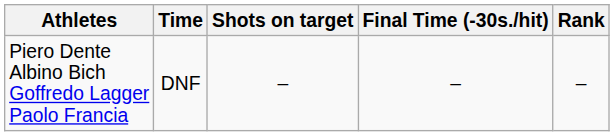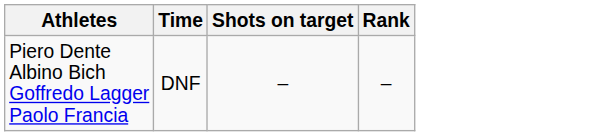- column: Final Time (-30s./hit) | –
